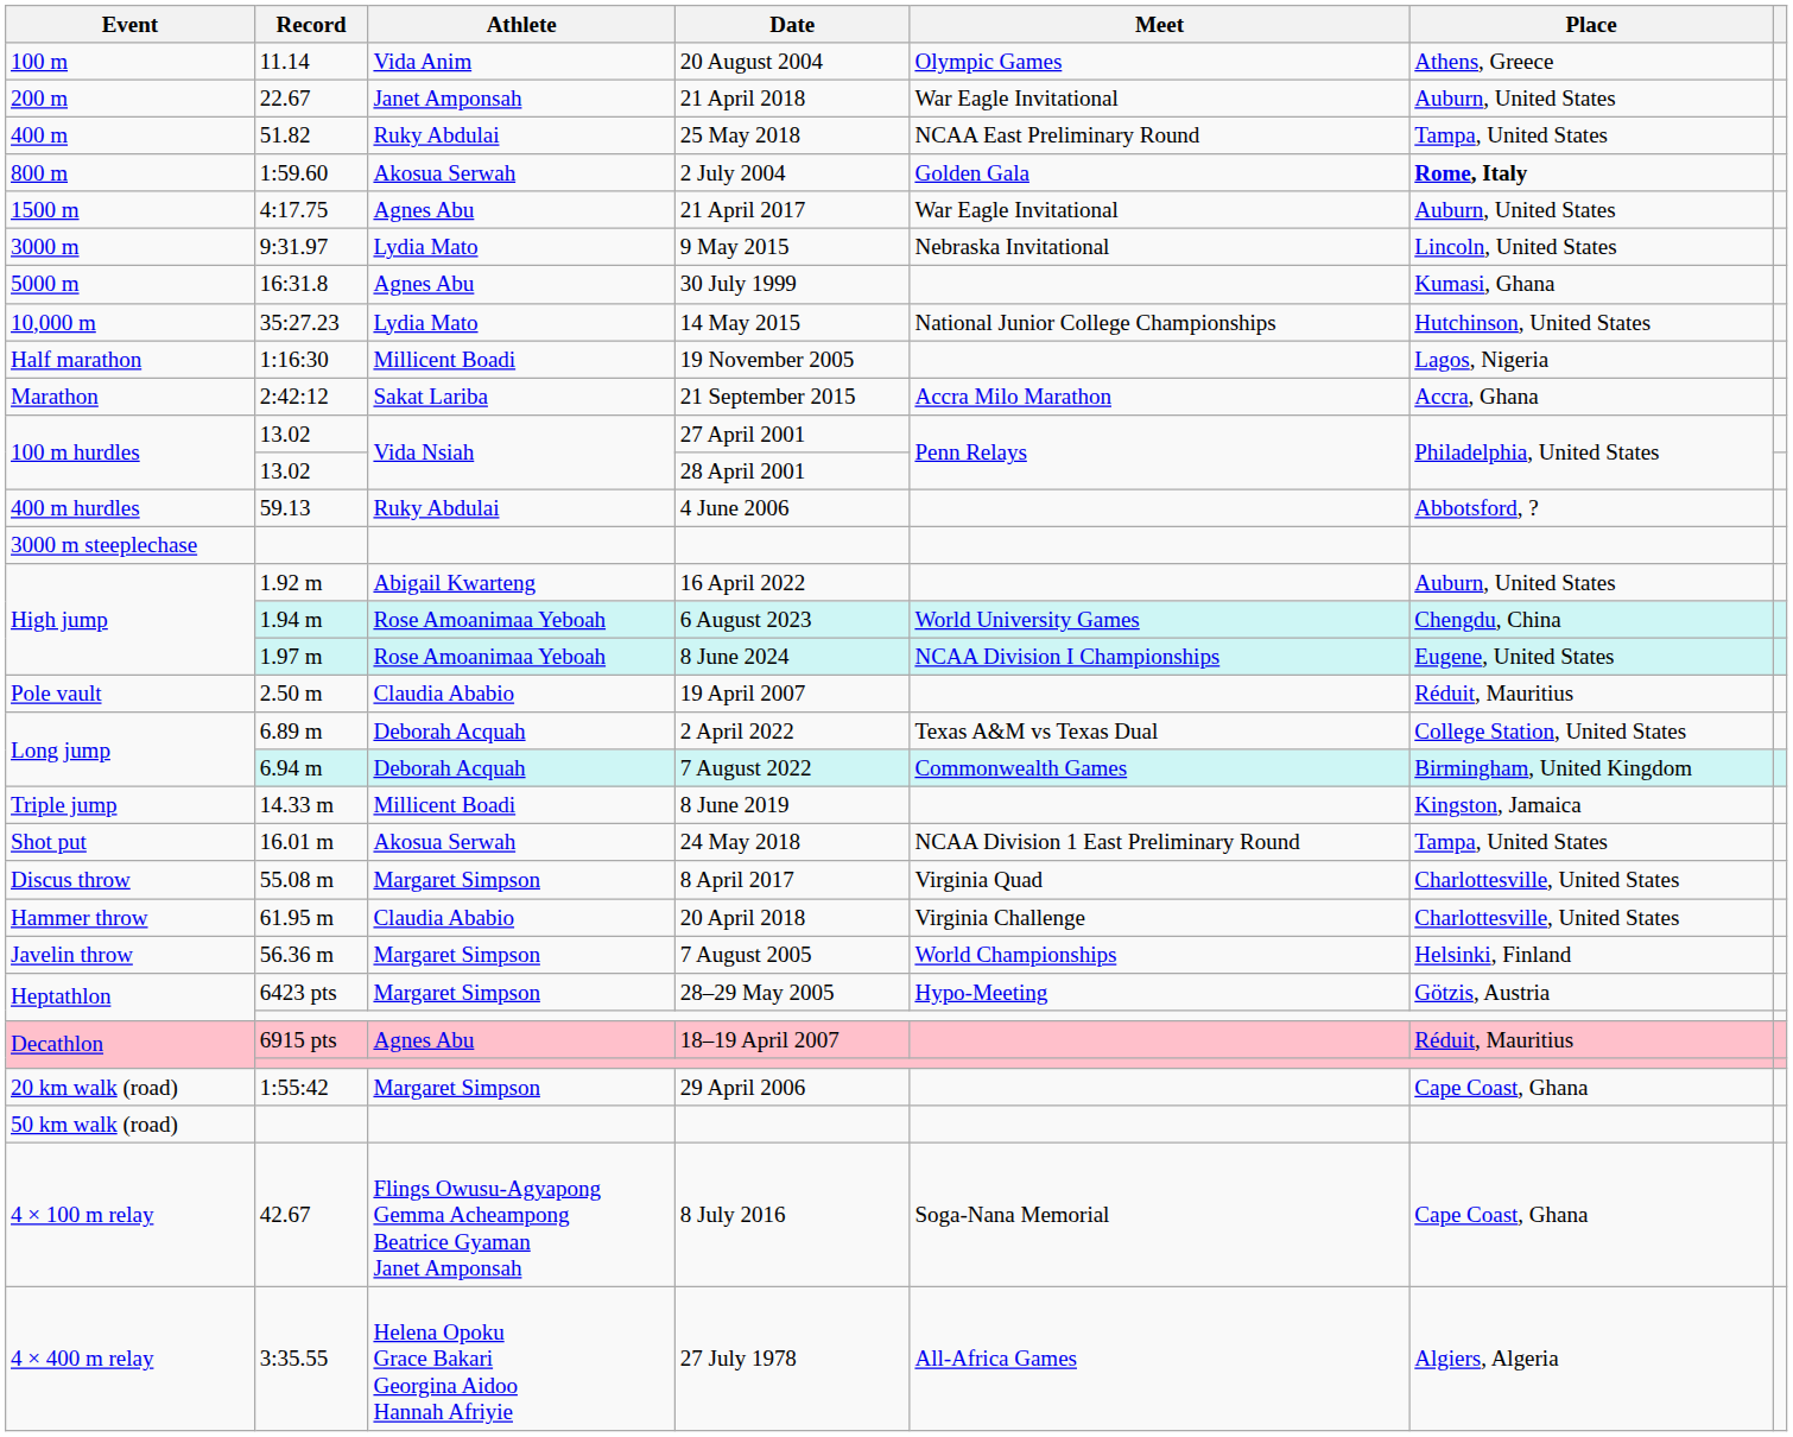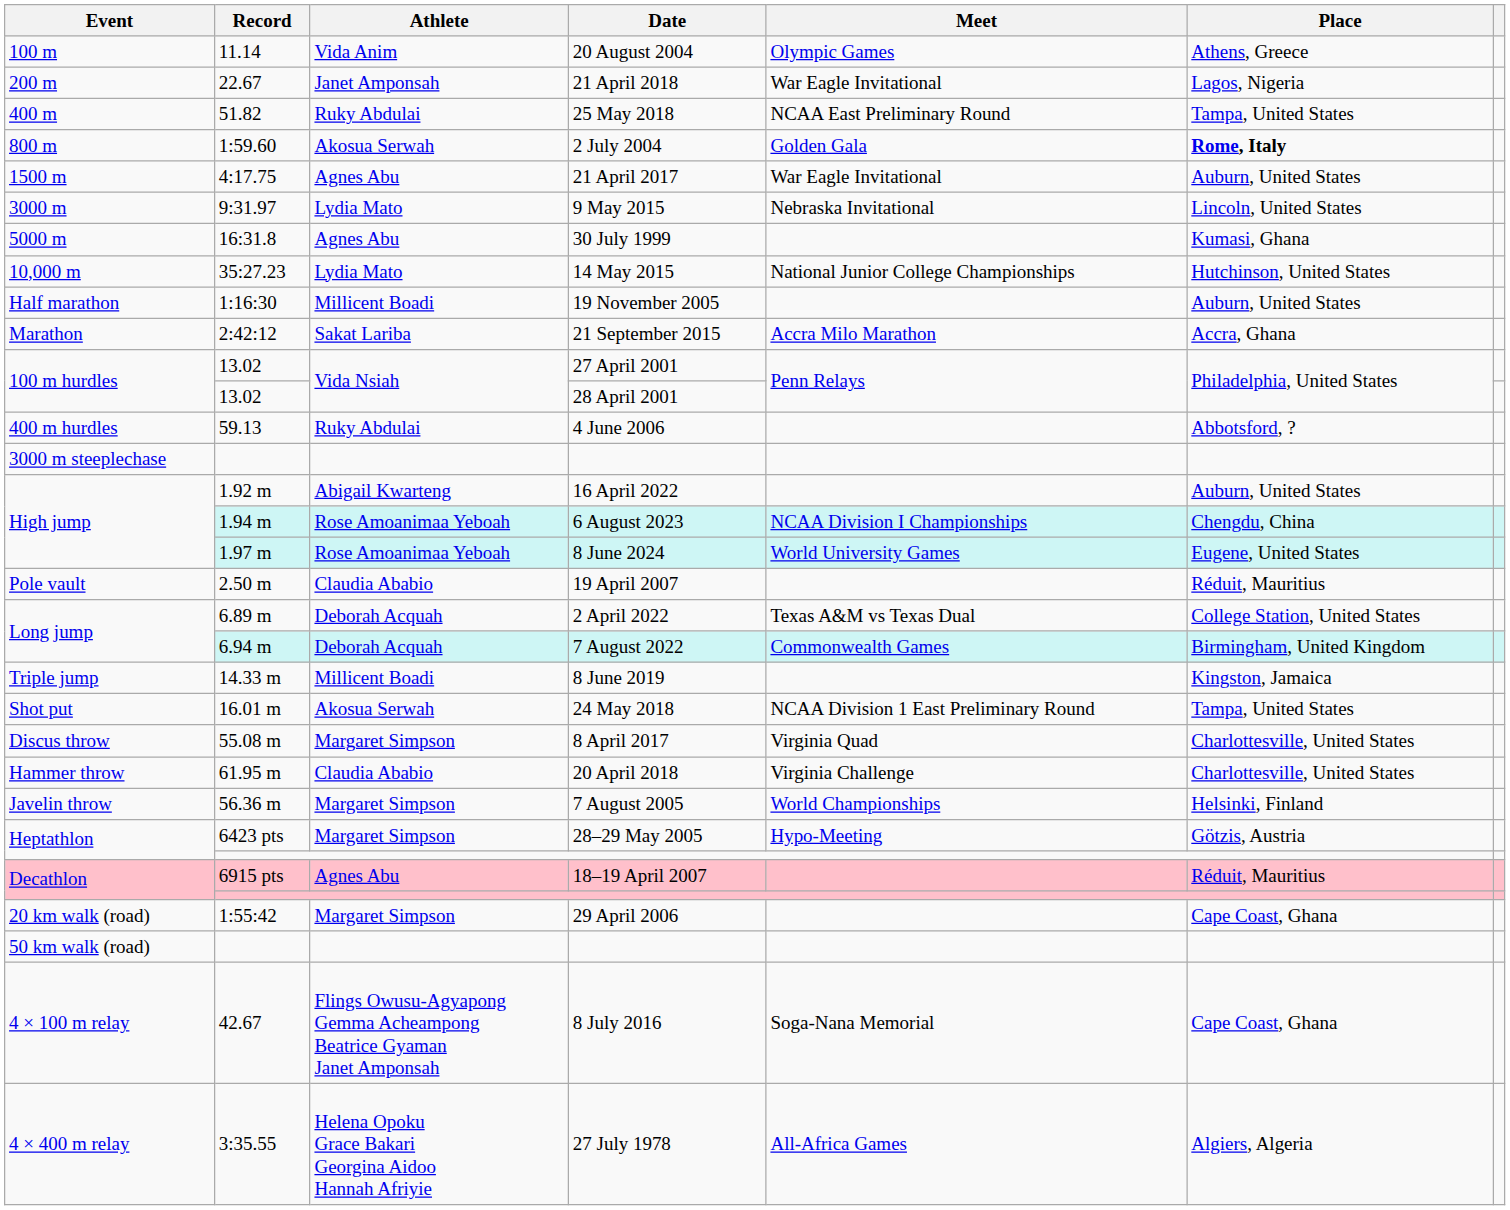21 April 2018 | Place: Auburn, United States -> Lagos, Nigeria
19 November 2005 | Place: Lagos, Nigeria -> Auburn, United States
6 August 2023 | Meet: World University Games -> NCAA Division I Championships
8 June 2024 | Meet: NCAA Division I Championships -> World University Games
